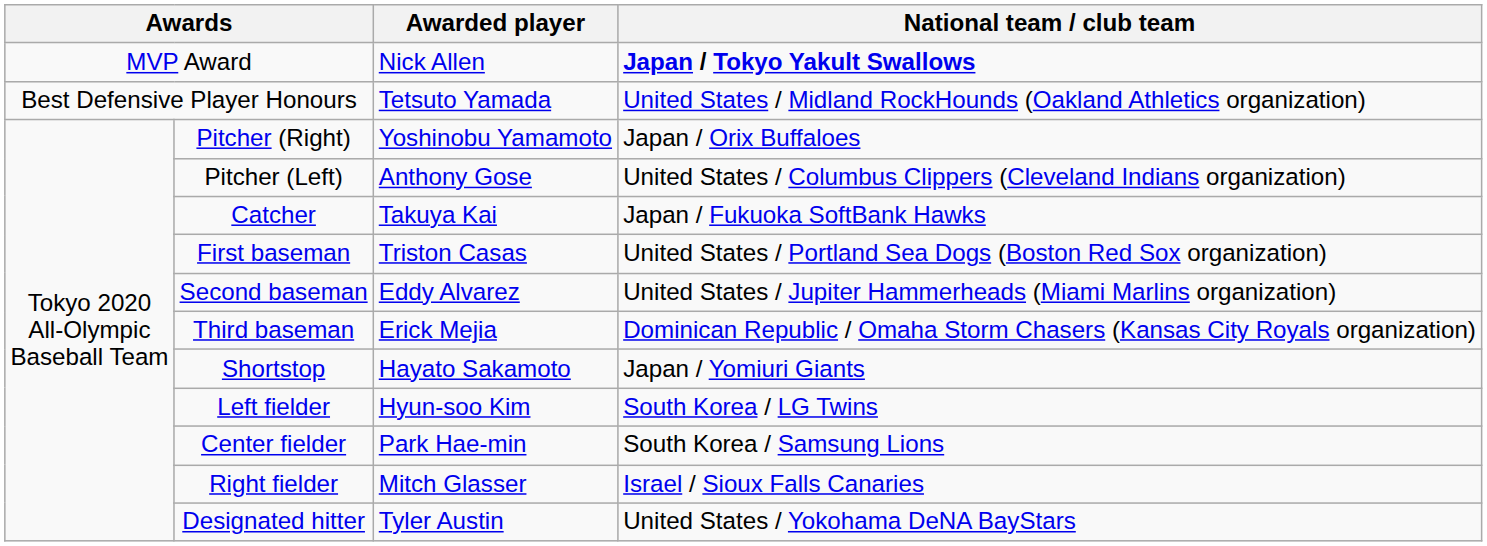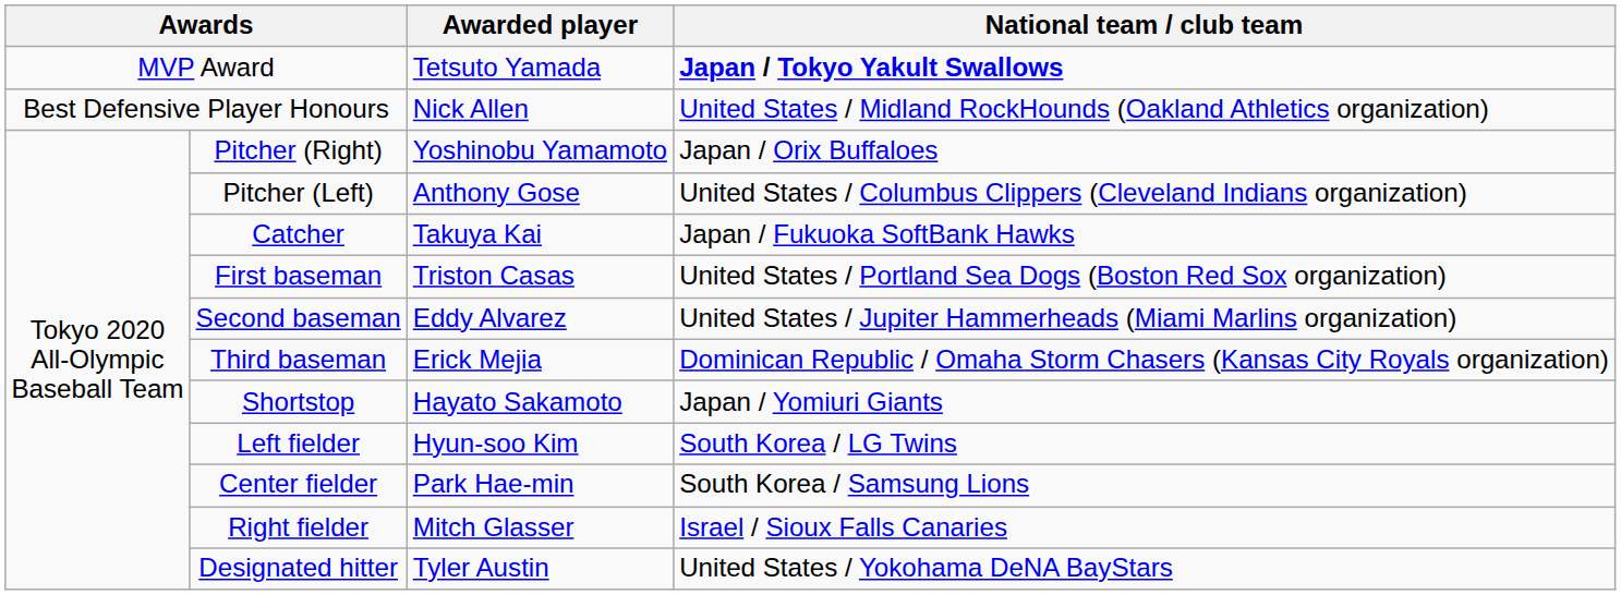MVP Award | Awarded player: Nick Allen -> Tetsuto Yamada
Best Defensive Player Honours | Awarded player: Tetsuto Yamada -> Nick Allen
